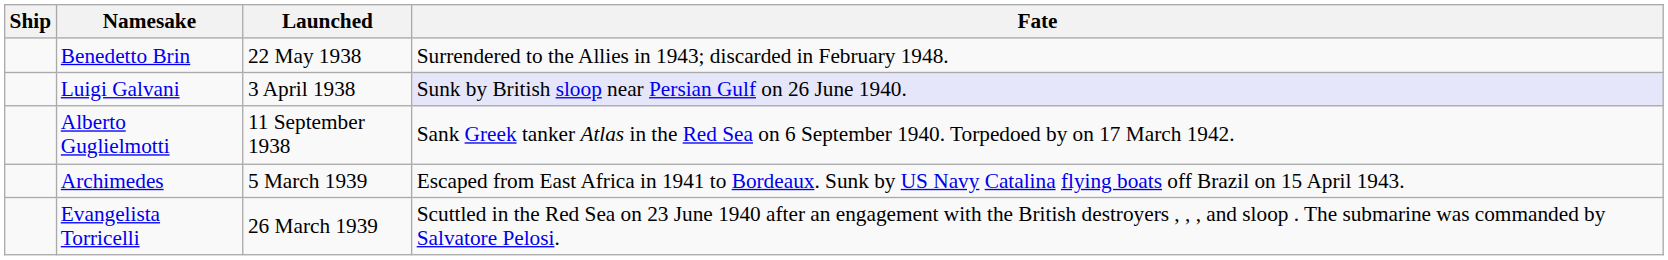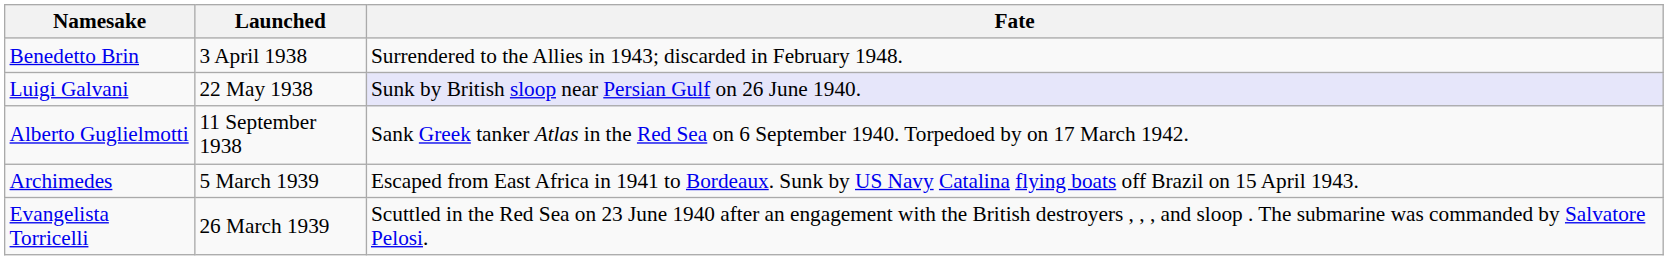- column: Ship
Benedetto Brin | Launched: 22 May 1938 -> 3 April 1938
Luigi Galvani | Launched: 3 April 1938 -> 22 May 1938
